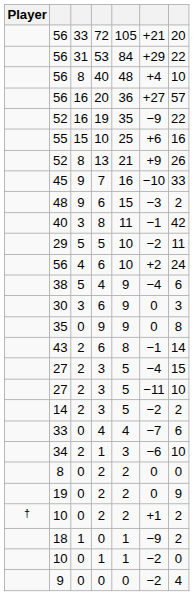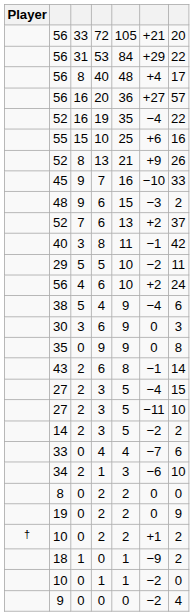56 / 40 | column 7: 10 -> 17
52 / 19 | column 6: −9 -> −4
+ row: 52 | 7 | 6 | 13 | +2 | 37
